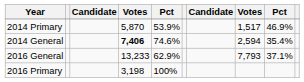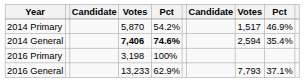2014 Primary | column 5: 53.9% -> 54.2%
2014 General | column 5: normal -> bold
rows swapped: 2016 Primary <-> 2016 General
